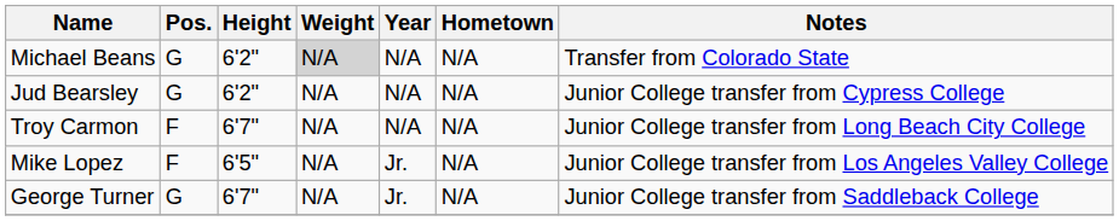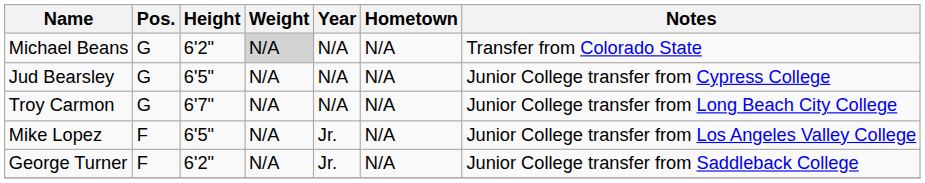Jud Bearsley | Height: 6'2" -> 6'5"
Troy Carmon | Pos.: F -> G
George Turner | Pos.: G -> F
George Turner | Height: 6'7" -> 6'2"
